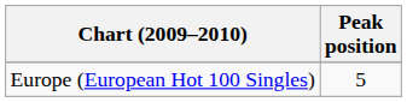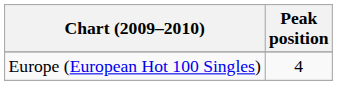Europe (European Hot 100 Singles) | Peak position: 5 -> 4
